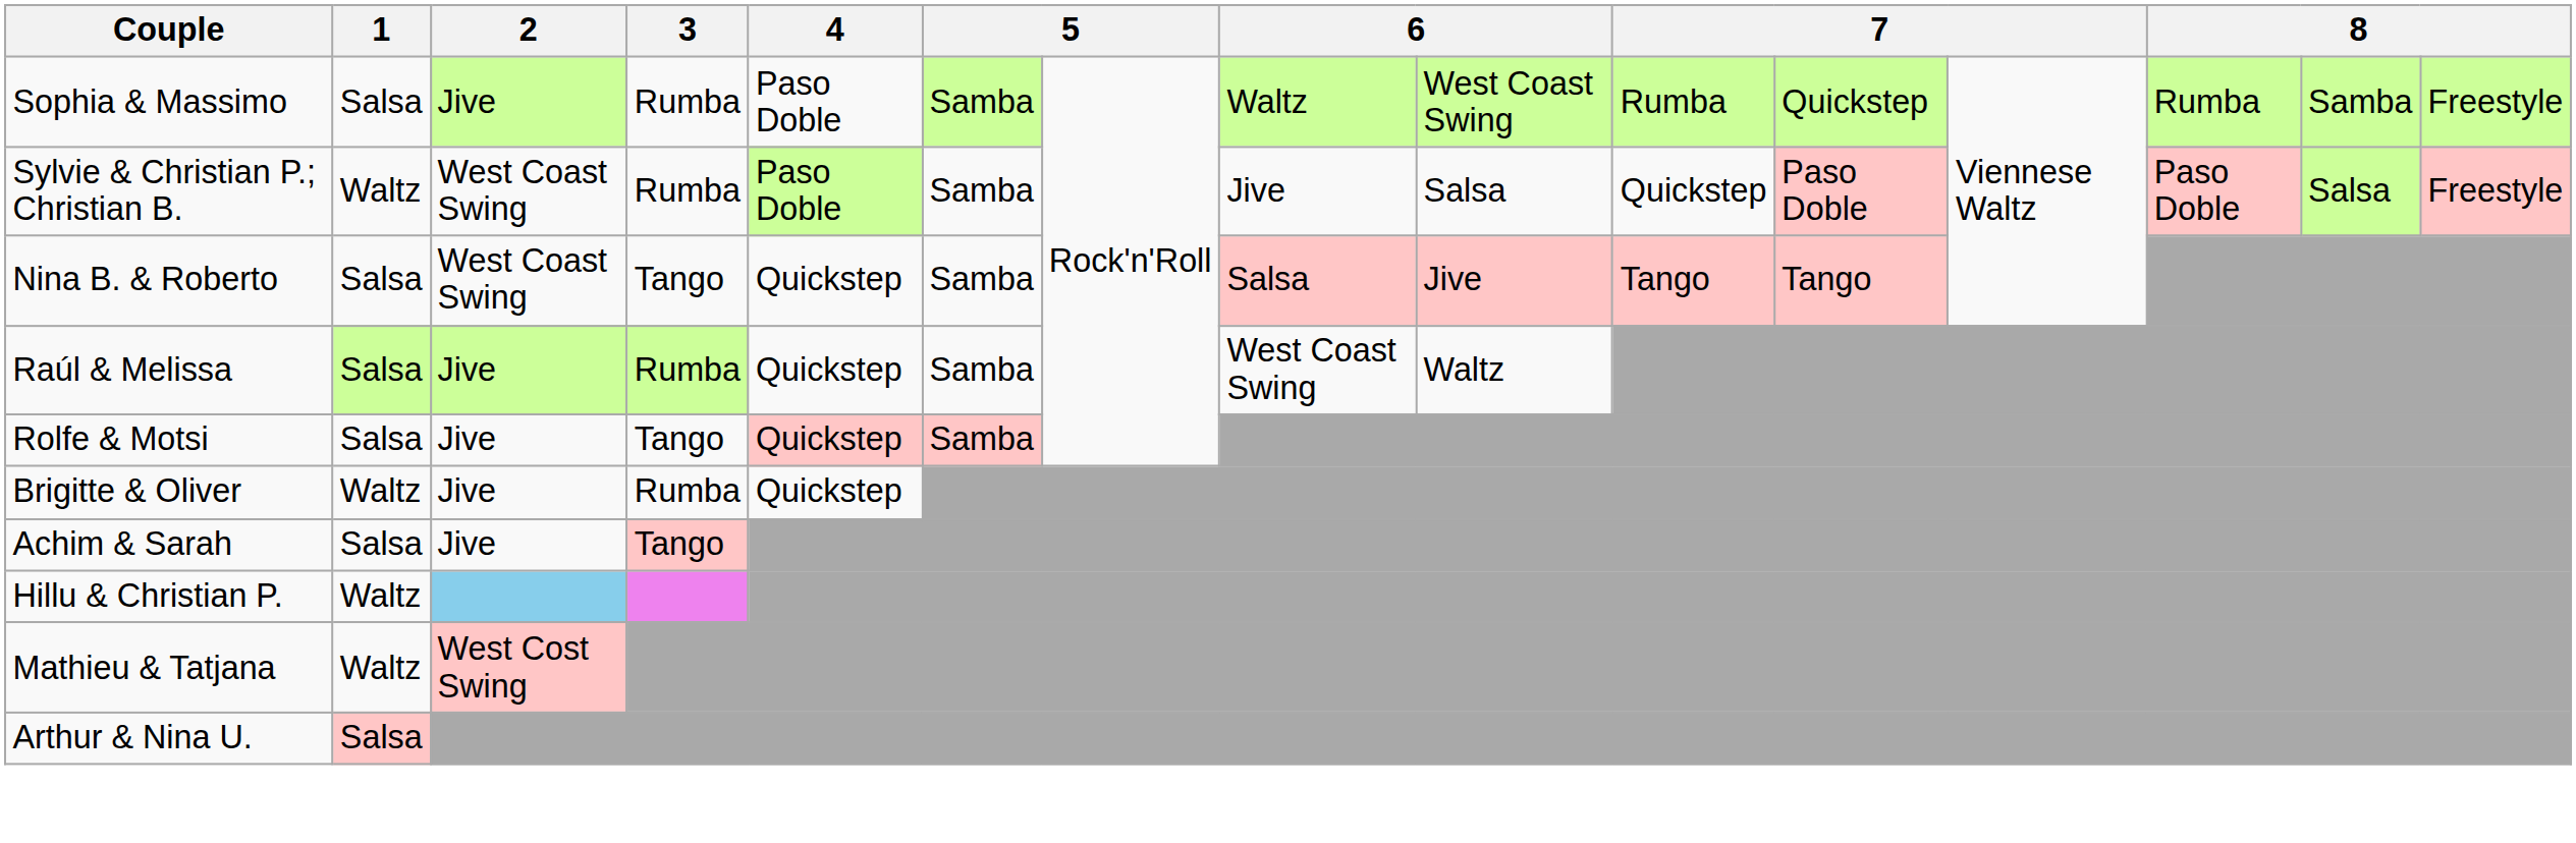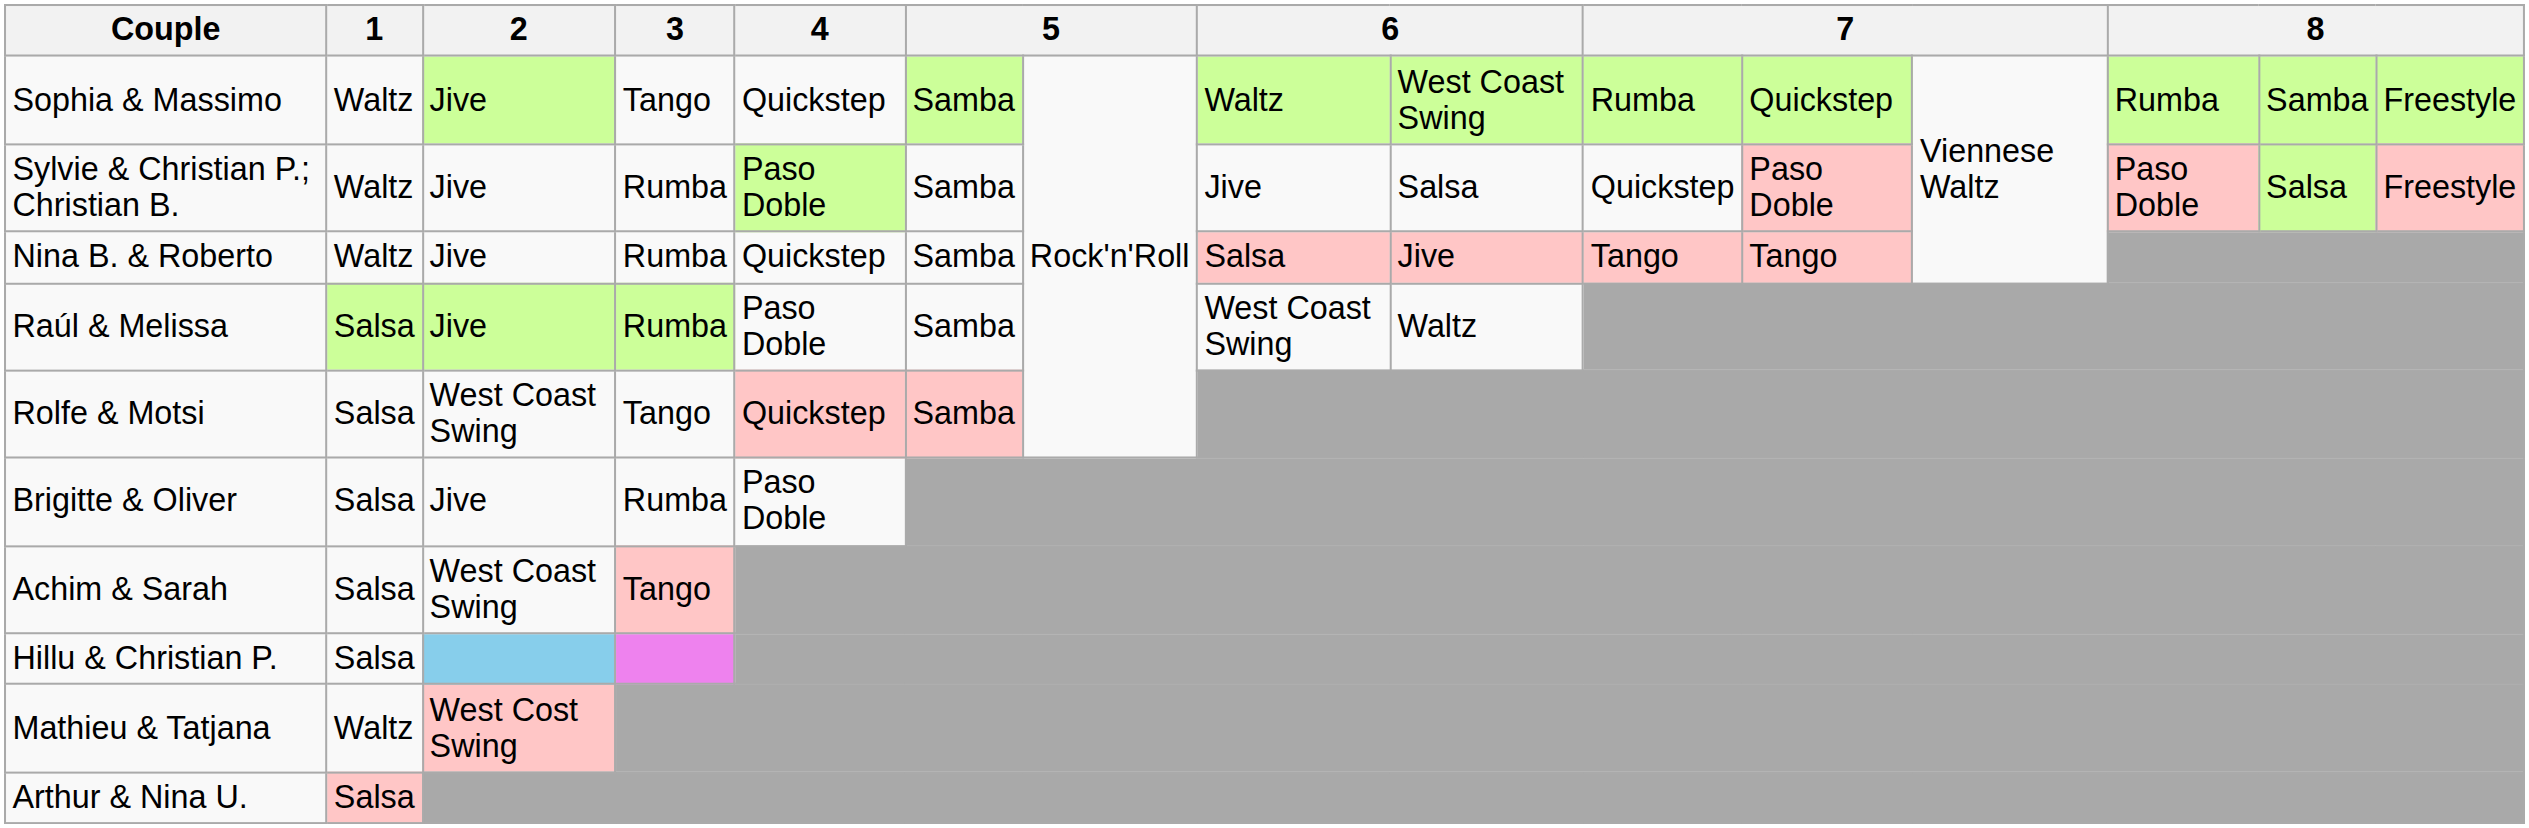Sophia & Massimo | 1: Salsa -> Waltz
Sophia & Massimo | 3: Rumba -> Tango
Sophia & Massimo | 4: Paso Doble -> Quickstep
Sylvie & Christian P.; Christian B. | 2: West Coast Swing -> Jive
Nina B. & Roberto | 1: Salsa -> Waltz
Nina B. & Roberto | 2: West Coast Swing -> Jive
Nina B. & Roberto | 3: Tango -> Rumba
Raúl & Melissa | 4: Quickstep -> Paso Doble
Rolfe & Motsi | 2: Jive -> West Coast Swing
Brigitte & Oliver | 1: Waltz -> Salsa
Brigitte & Oliver | 4: Quickstep -> Paso Doble
Achim & Sarah | 2: Jive -> West Coast Swing
Hillu & Christian P. | 1: Waltz -> Salsa
